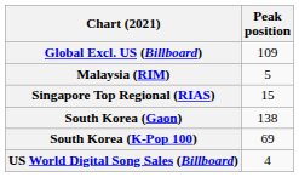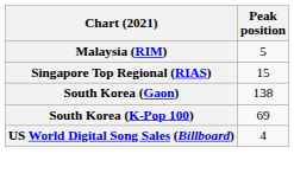- row: Global Excl. US (Billboard) | 109
